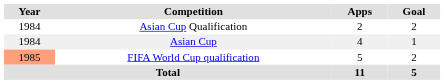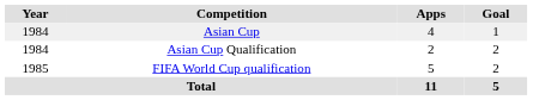rows swapped: Asian Cup Qualification <-> Asian Cup
FIFA World Cup qualification | Year: lightsalmon background -> no background
